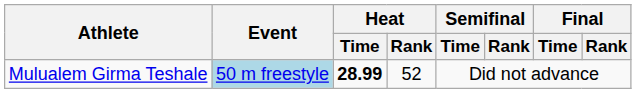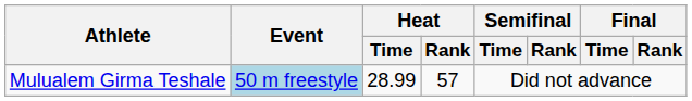Mulualem Girma Teshale | Heat / Time: bold -> normal
Mulualem Girma Teshale | Heat / Rank: 52 -> 57
